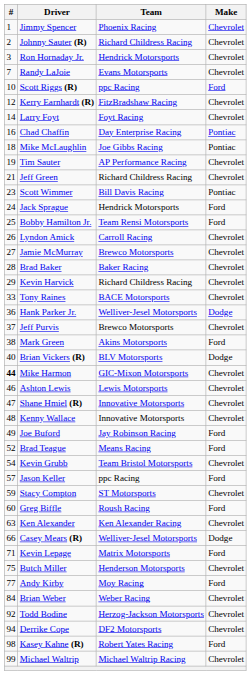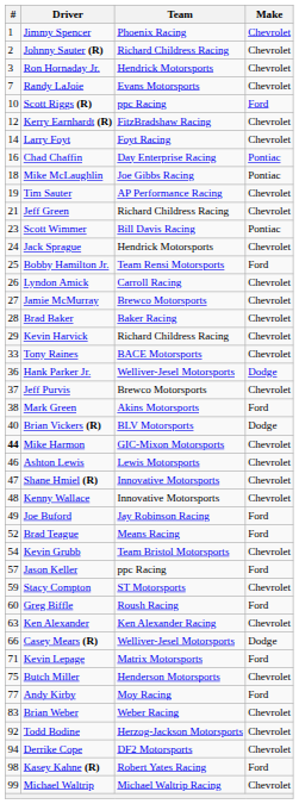Jack Sprague | Make: Ford -> Chevrolet
Brian Weber | #: 84 -> 83
